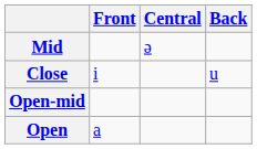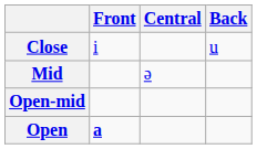rows swapped: Close <-> Mid
Open | Front: normal -> bold
